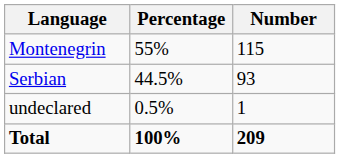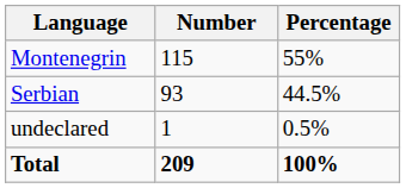columns swapped: Number <-> Percentage
